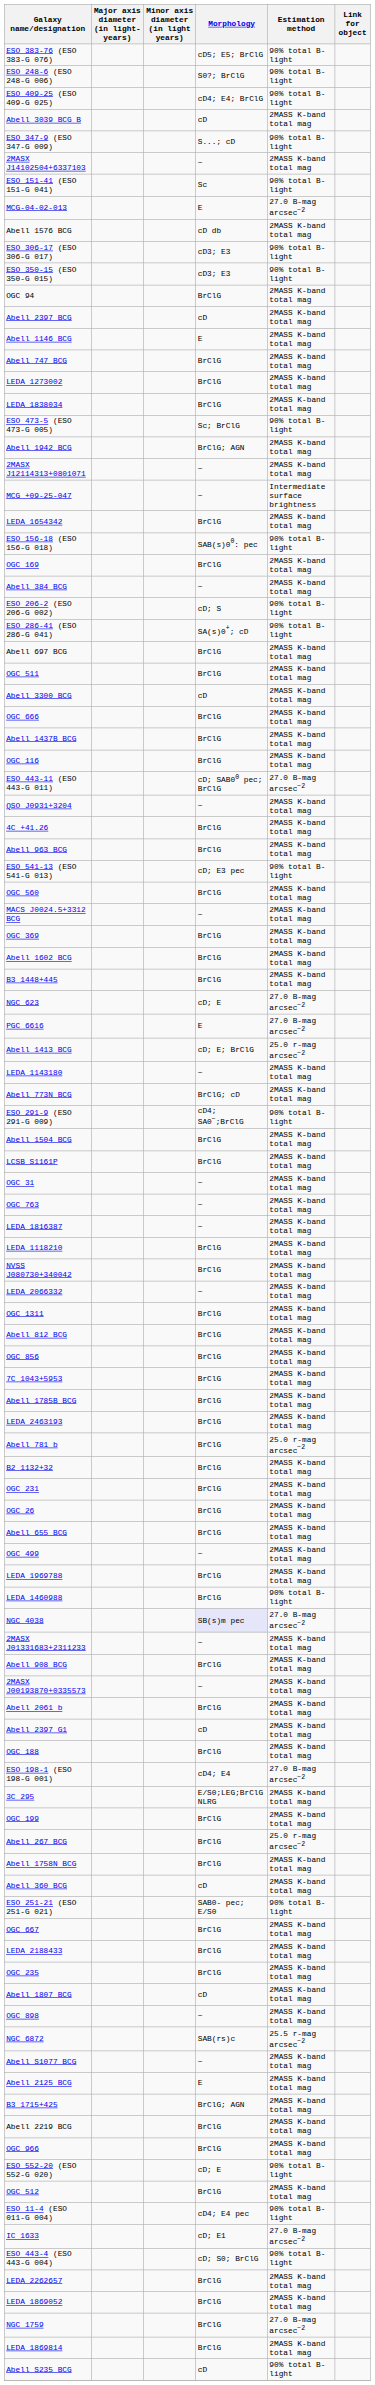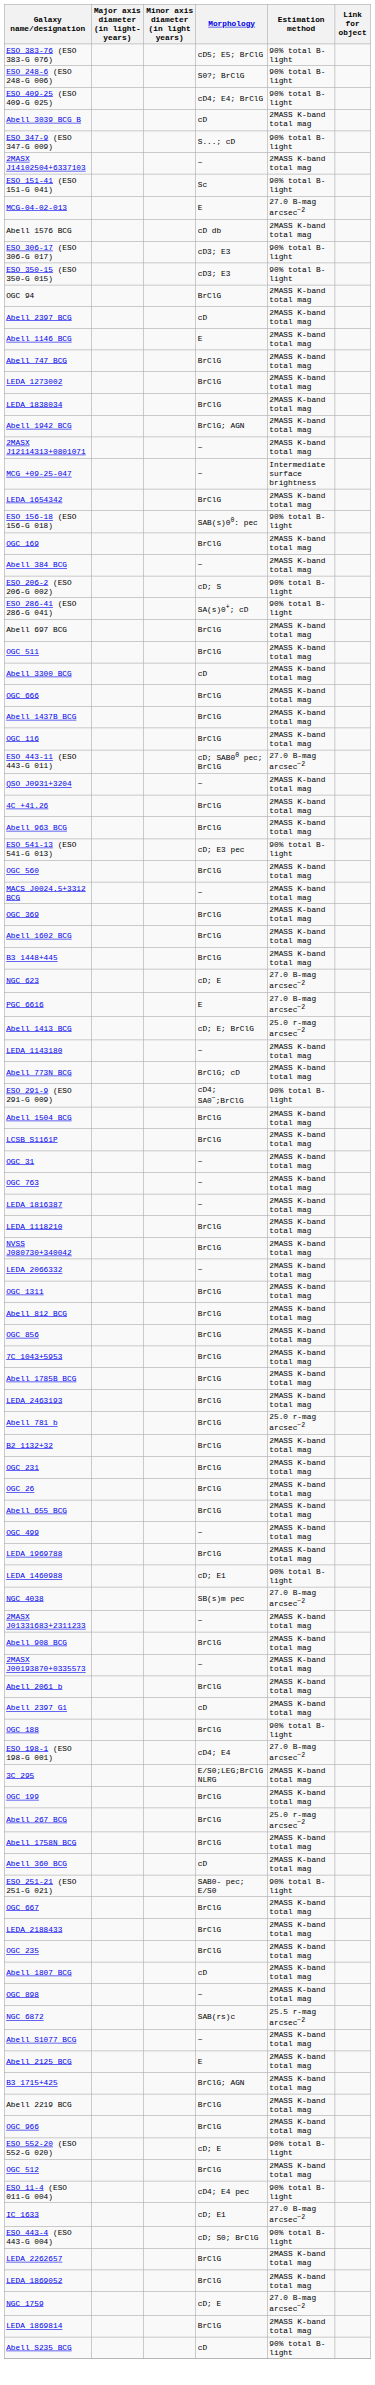- row: ESO 473-5 (ESO 473-G 005) | Sc; BrClG | 90% total B-light
LEDA 1460988 | Morphology: BrClG -> cD; E1
NGC 4038 | Morphology: lavender background -> no background
OGC 188 | Estimation method: 2MASS K-band total mag -> 90% total B-light
NGC 1759 | Morphology: BrClG -> cD; E
